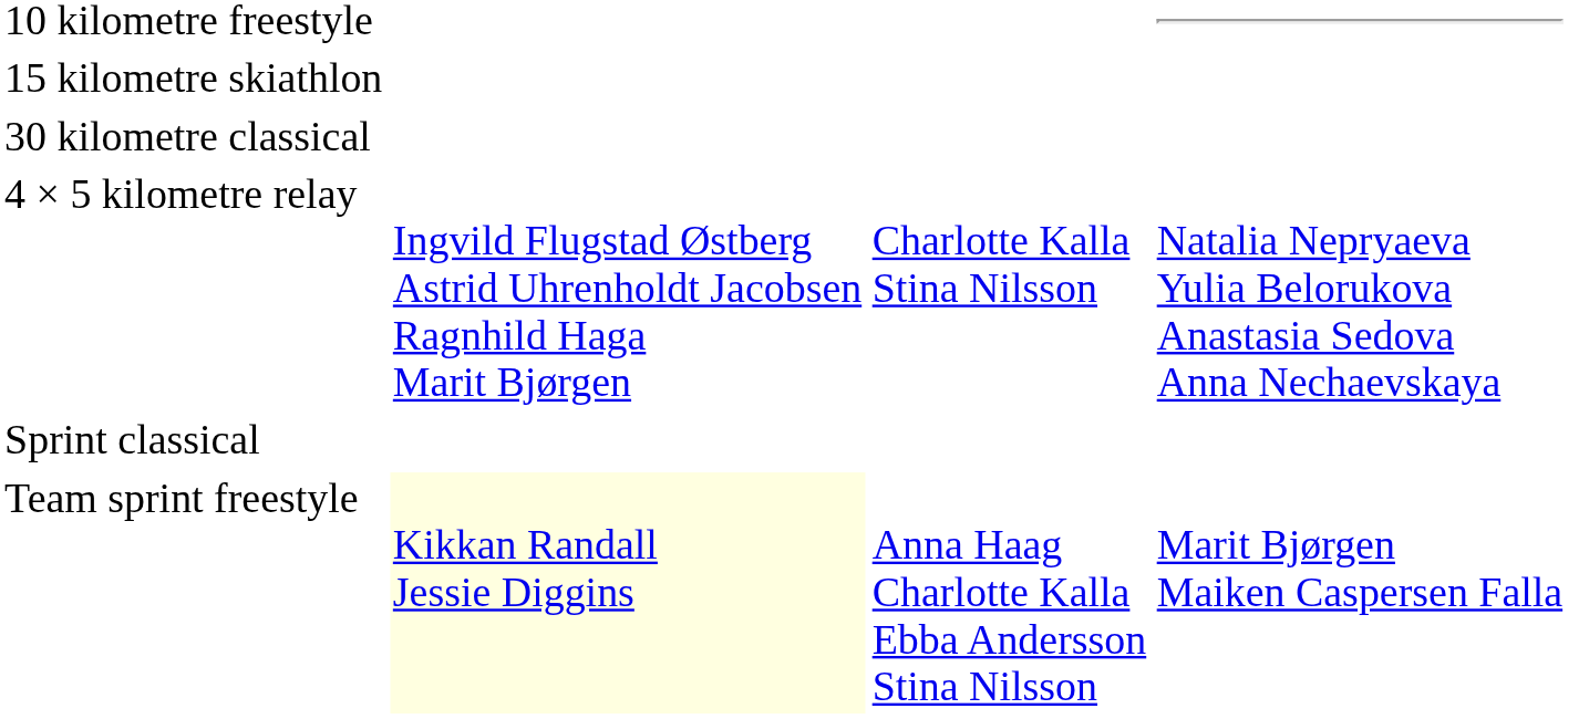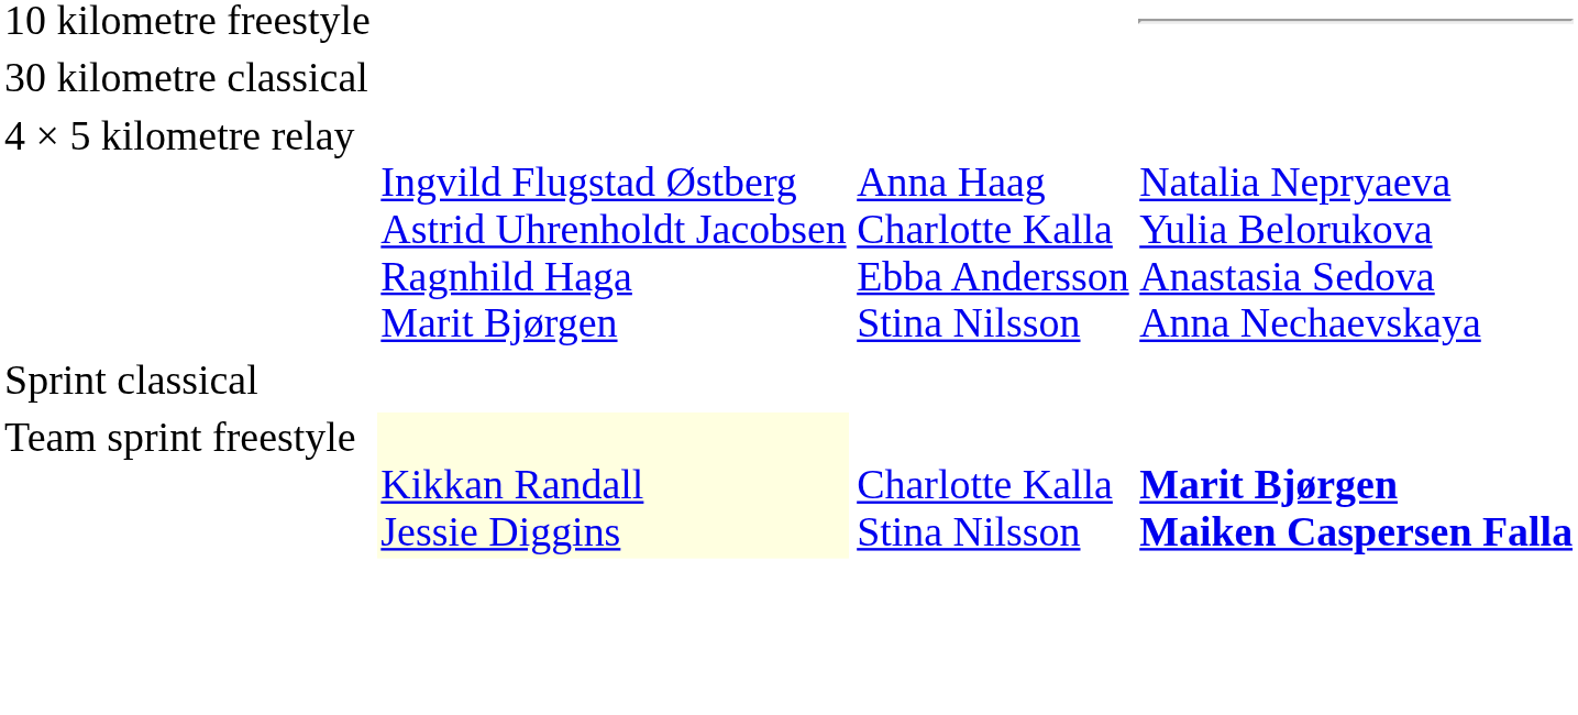- row: 15 kilometre skiathlon
4 × 5 kilometre relay | column 3: Charlotte Kalla Stina Nilsson -> Anna Haag Charlotte Kalla Ebba Andersson Stina Nilsson
Team sprint freestyle | column 3: Anna Haag Charlotte Kalla Ebba Andersson Stina Nilsson -> Charlotte Kalla Stina Nilsson
Team sprint freestyle | column 4: normal -> bold
